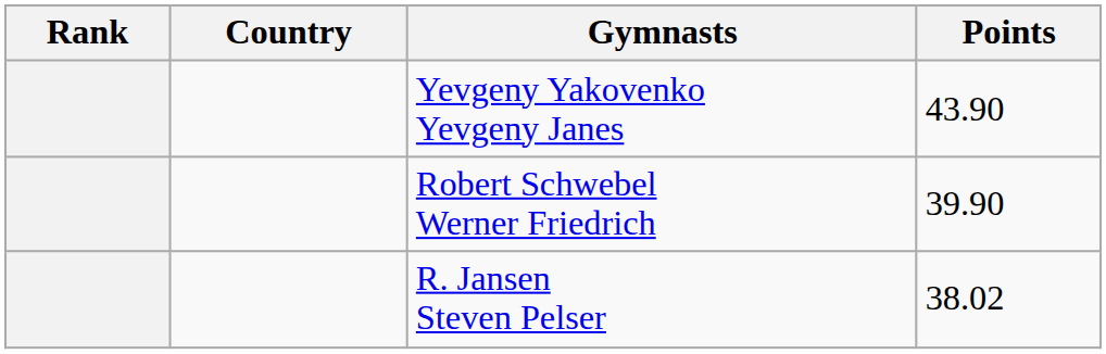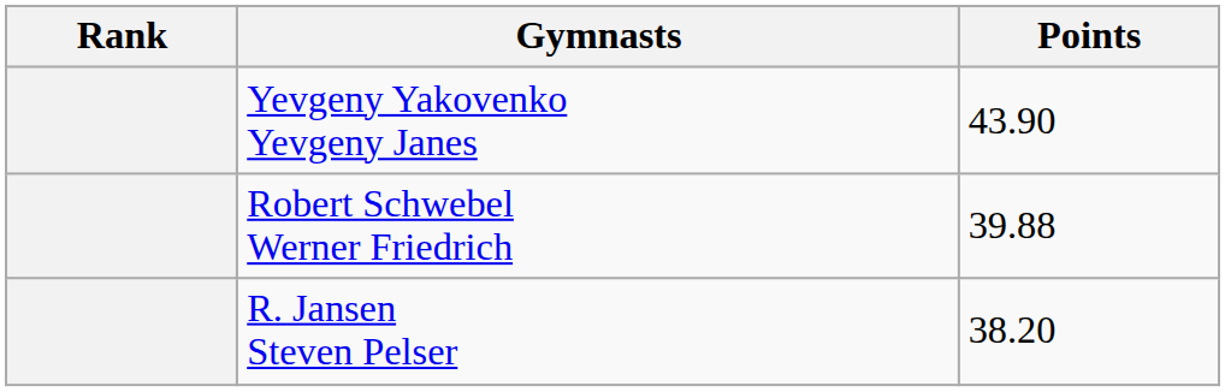- column: Country
Robert Schwebel Werner Friedrich | Points: 39.90 -> 39.88
R. Jansen Steven Pelser | Points: 38.02 -> 38.20
